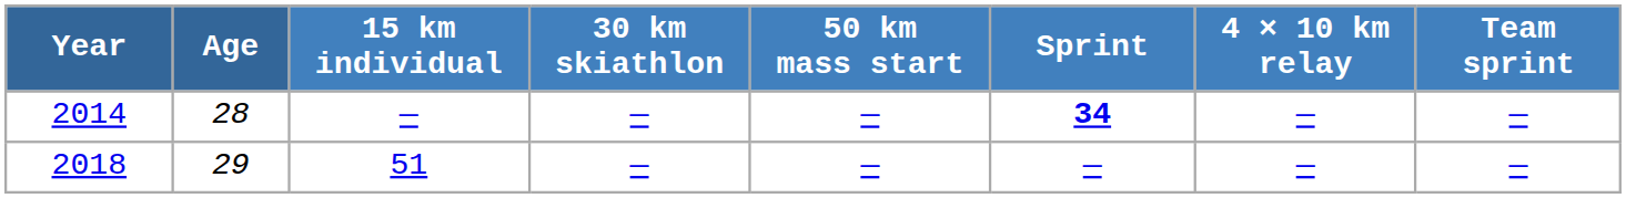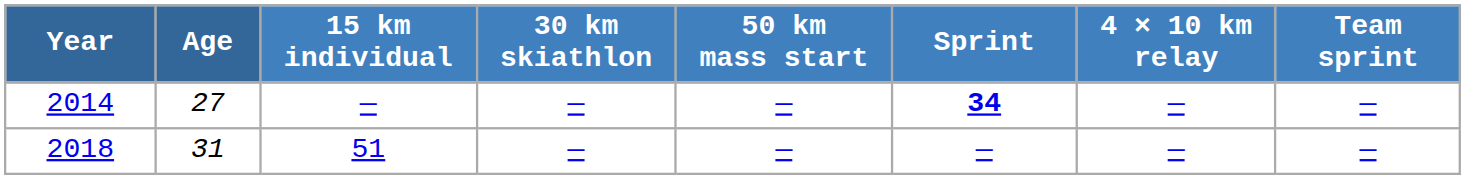2014 | Age: 28 -> 27
2018 | Age: 29 -> 31
